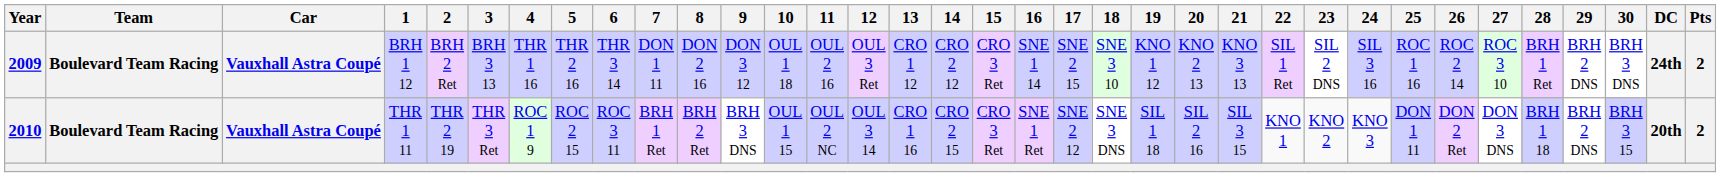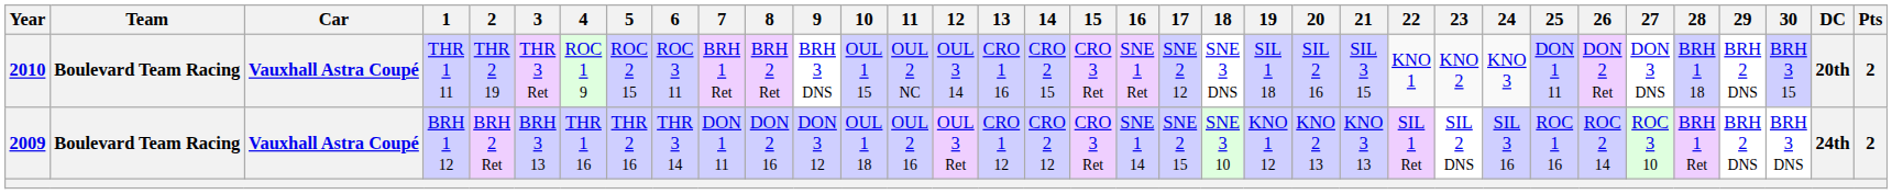rows swapped: 2009 <-> 2010
